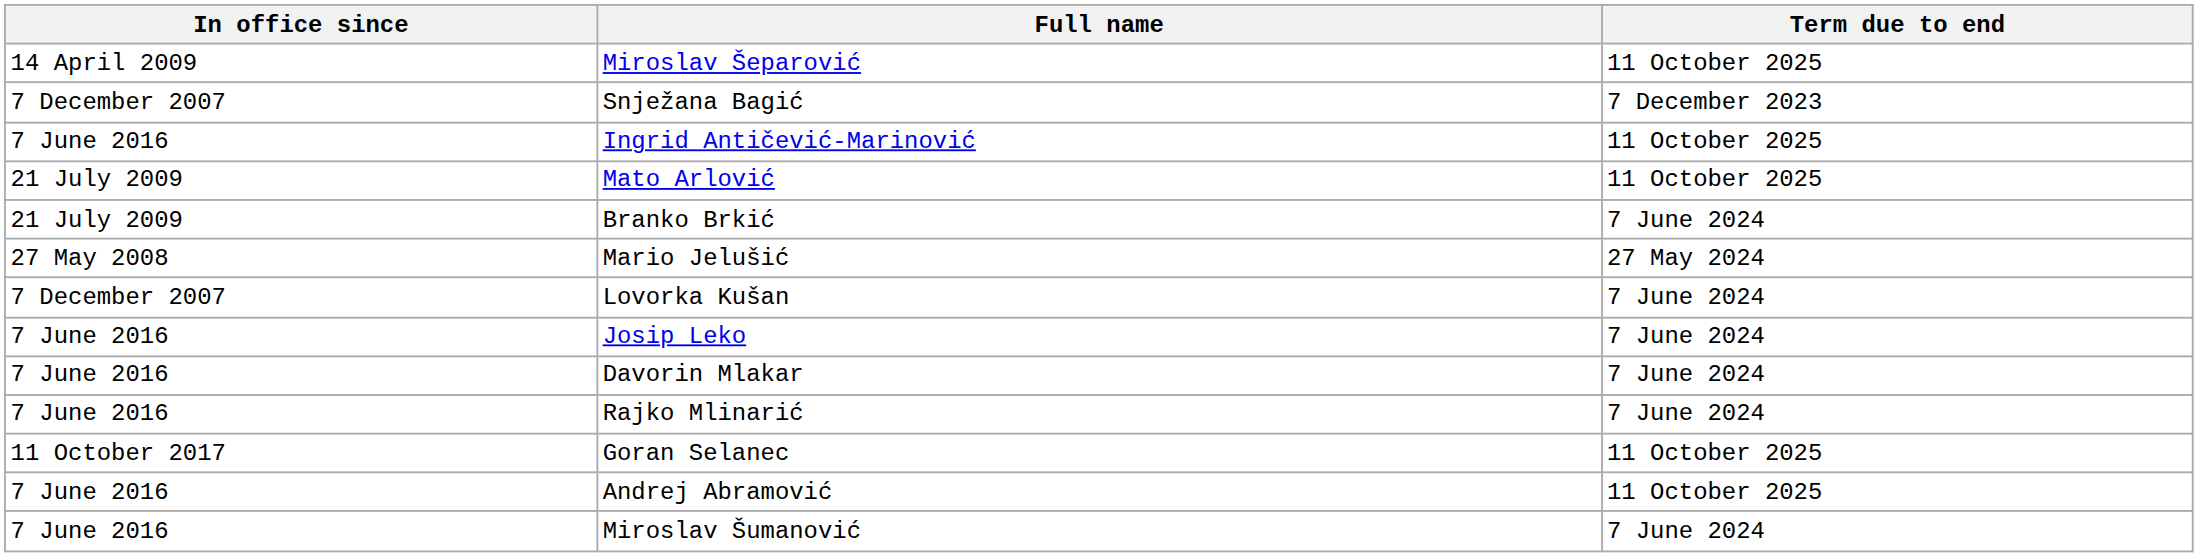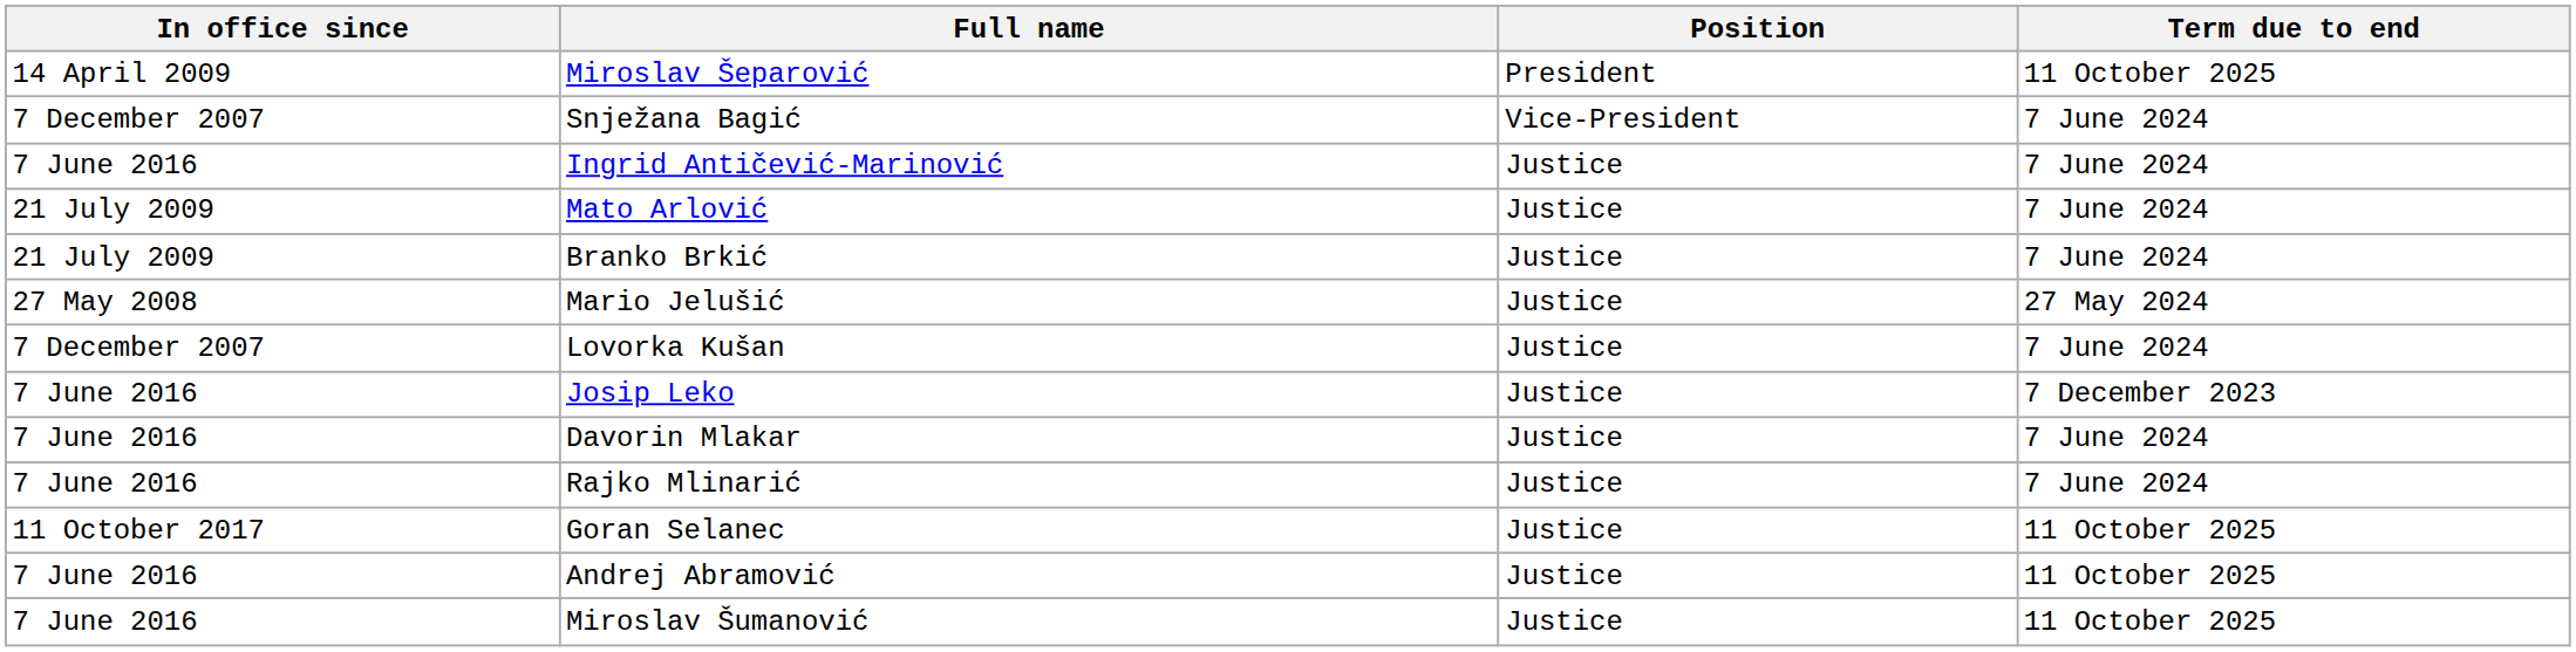+ column: Position | President | Vice-President | Justice | Justice | Justice | Justice | Justice | Justice | Justice | Justice | Justice | Justice | Justice
Snježana Bagić | Term due to end: 7 December 2023 -> 7 June 2024
Ingrid Antičević-Marinović | Term due to end: 11 October 2025 -> 7 June 2024
Mato Arlović | Term due to end: 11 October 2025 -> 7 June 2024
Josip Leko | Term due to end: 7 June 2024 -> 7 December 2023
Miroslav Šumanović | Term due to end: 7 June 2024 -> 11 October 2025
